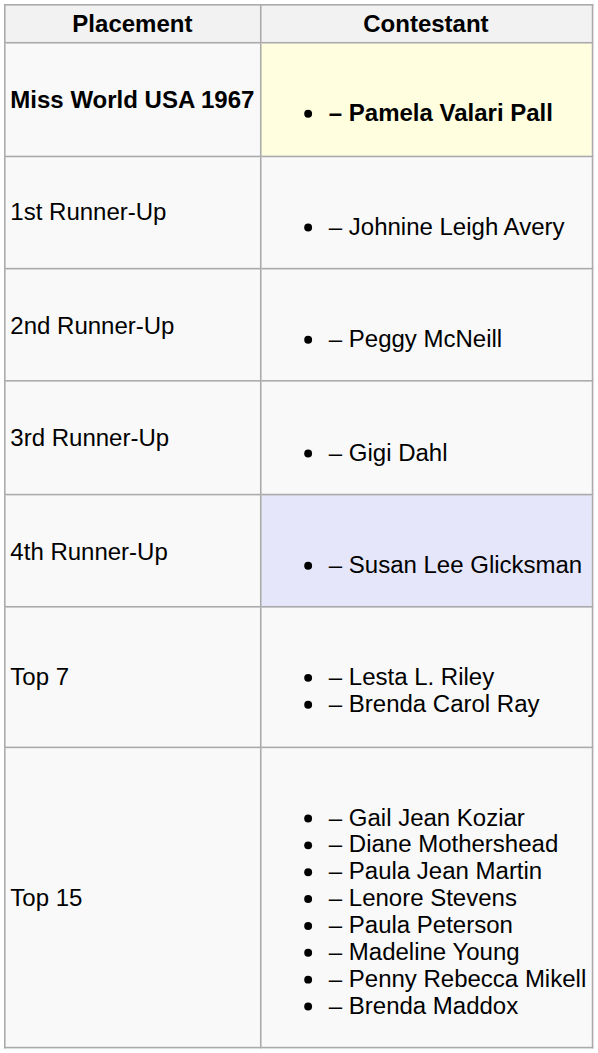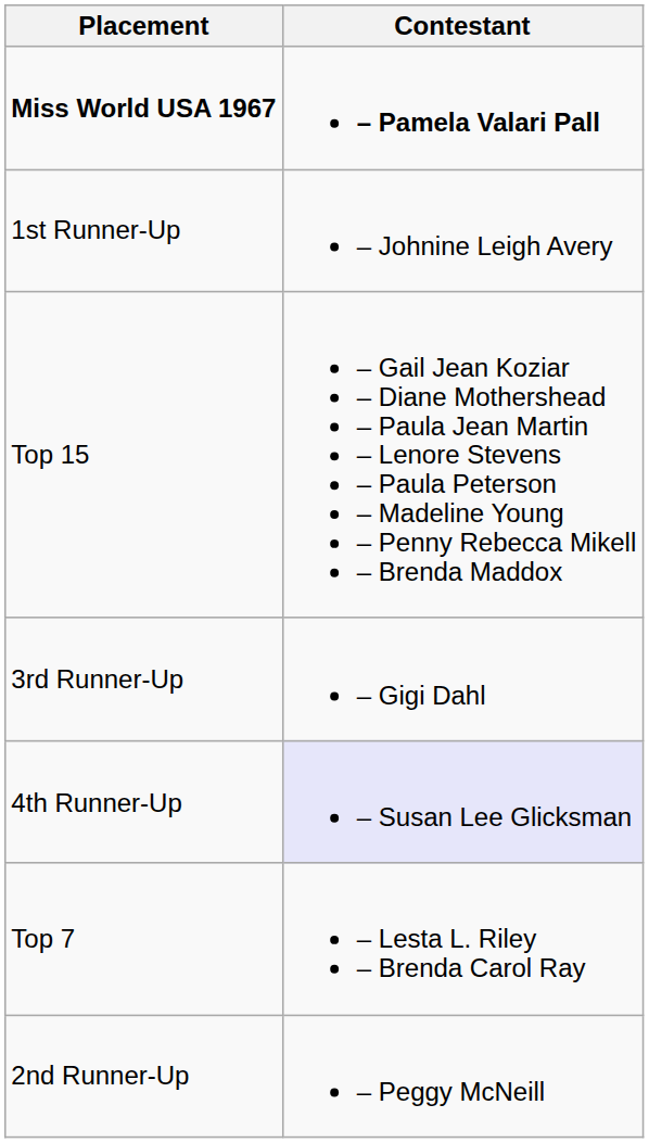Miss World USA 1967 | Contestant: lightyellow background -> no background
rows swapped: 2nd Runner-Up <-> Top 15
